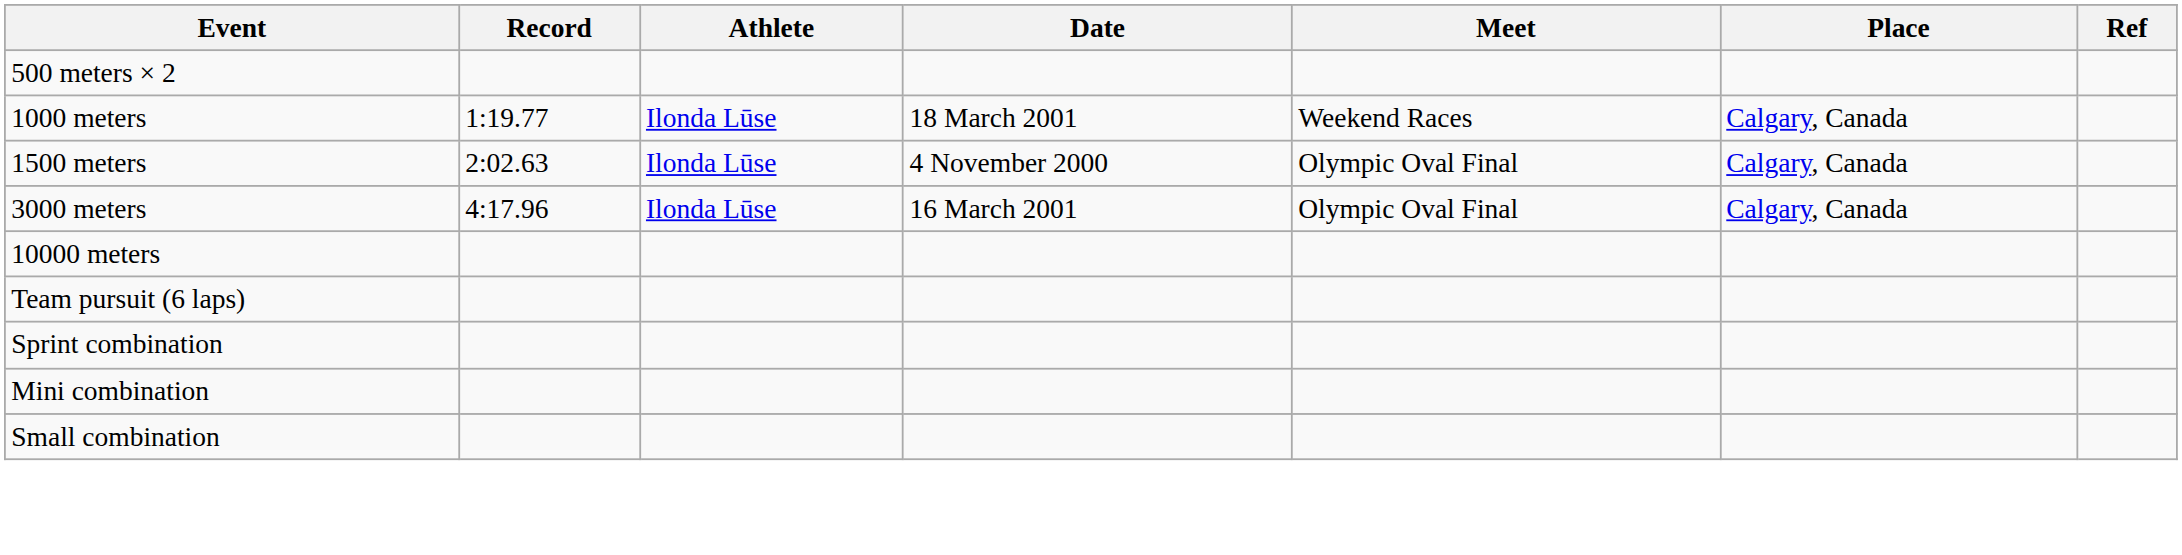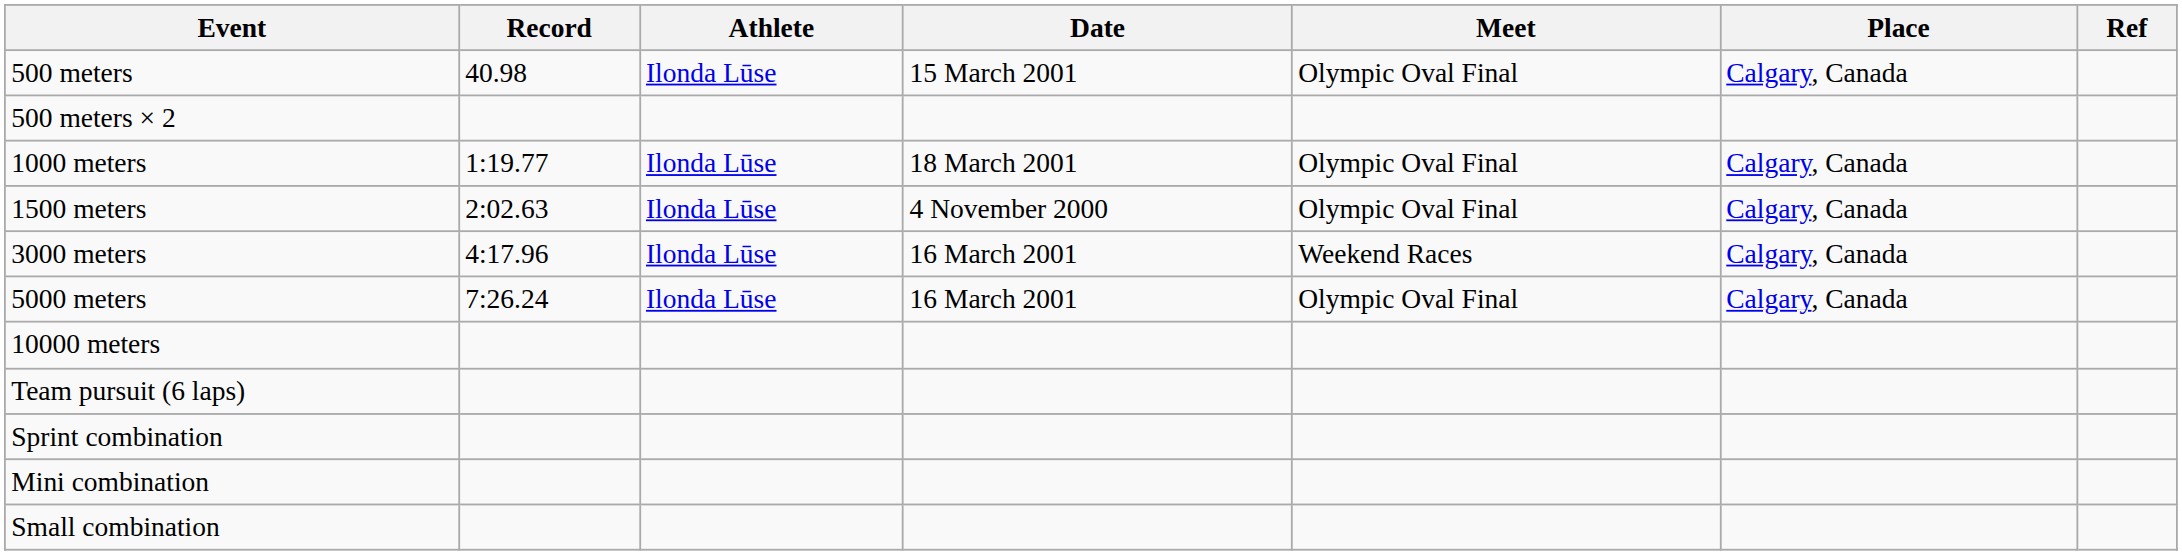+ row: 500 meters | 40.98 | Ilonda Lūse | 15 March 2001 | Olympic Oval Final | Calgary, Canada
1000 meters | Meet: Weekend Races -> Olympic Oval Final
3000 meters | Meet: Olympic Oval Final -> Weekend Races
+ row: 5000 meters | 7:26.24 | Ilonda Lūse | 16 March 2001 | Olympic Oval Final | Calgary, Canada
